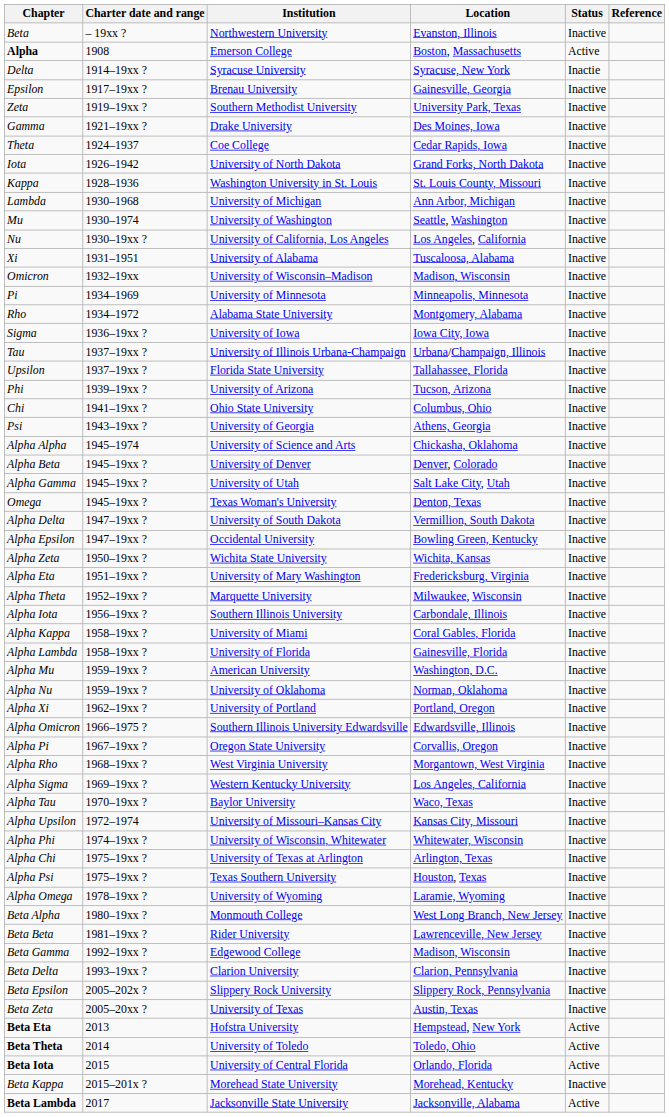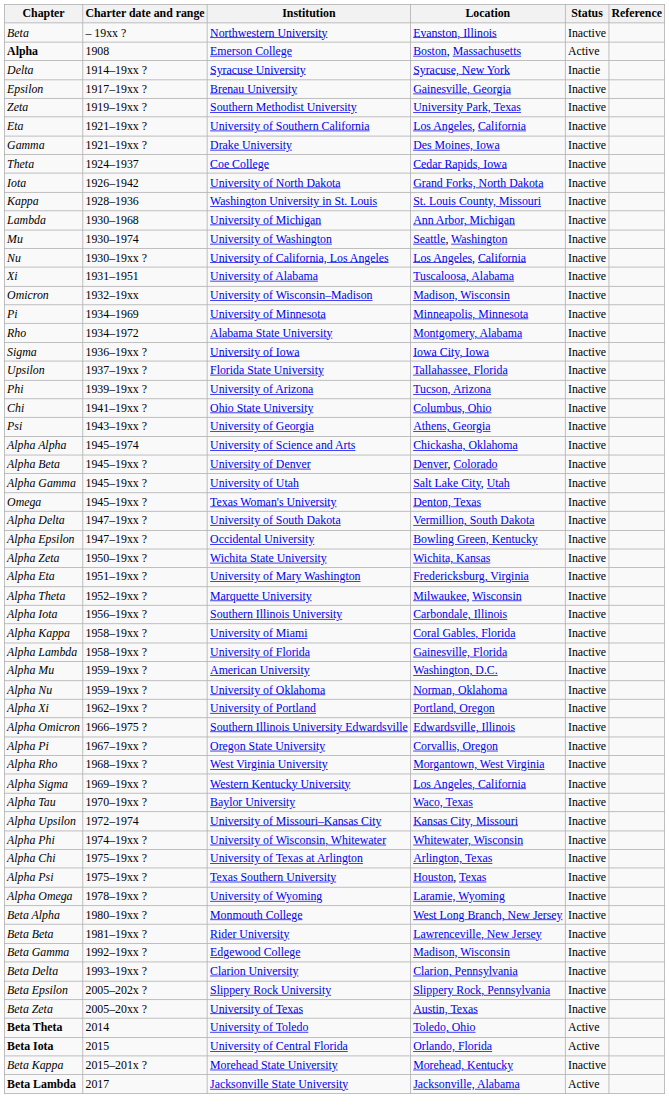+ row: Eta | 1921–19xx ? | University of Southern California | Los Angeles, California | Inactive
- row: Tau | 1937–19xx ? | University of Illinois Urbana-Champaign | Urbana/Champaign, Illinois | Inactive
- row: Beta Eta | 2013 | Hofstra University | Hempstead, New York | Active
